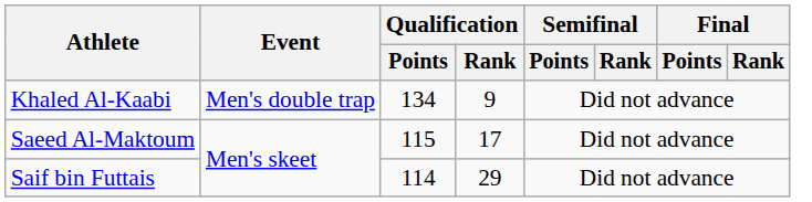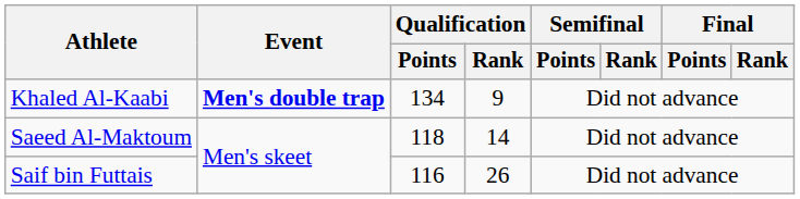Khaled Al-Kaabi | Event: normal -> bold
Saeed Al-Maktoum | Qualification / Points: 115 -> 118
Saeed Al-Maktoum | Qualification / Rank: 17 -> 14
Saif bin Futtais | Qualification / Points: 114 -> 116
Saif bin Futtais | Qualification / Rank: 29 -> 26
